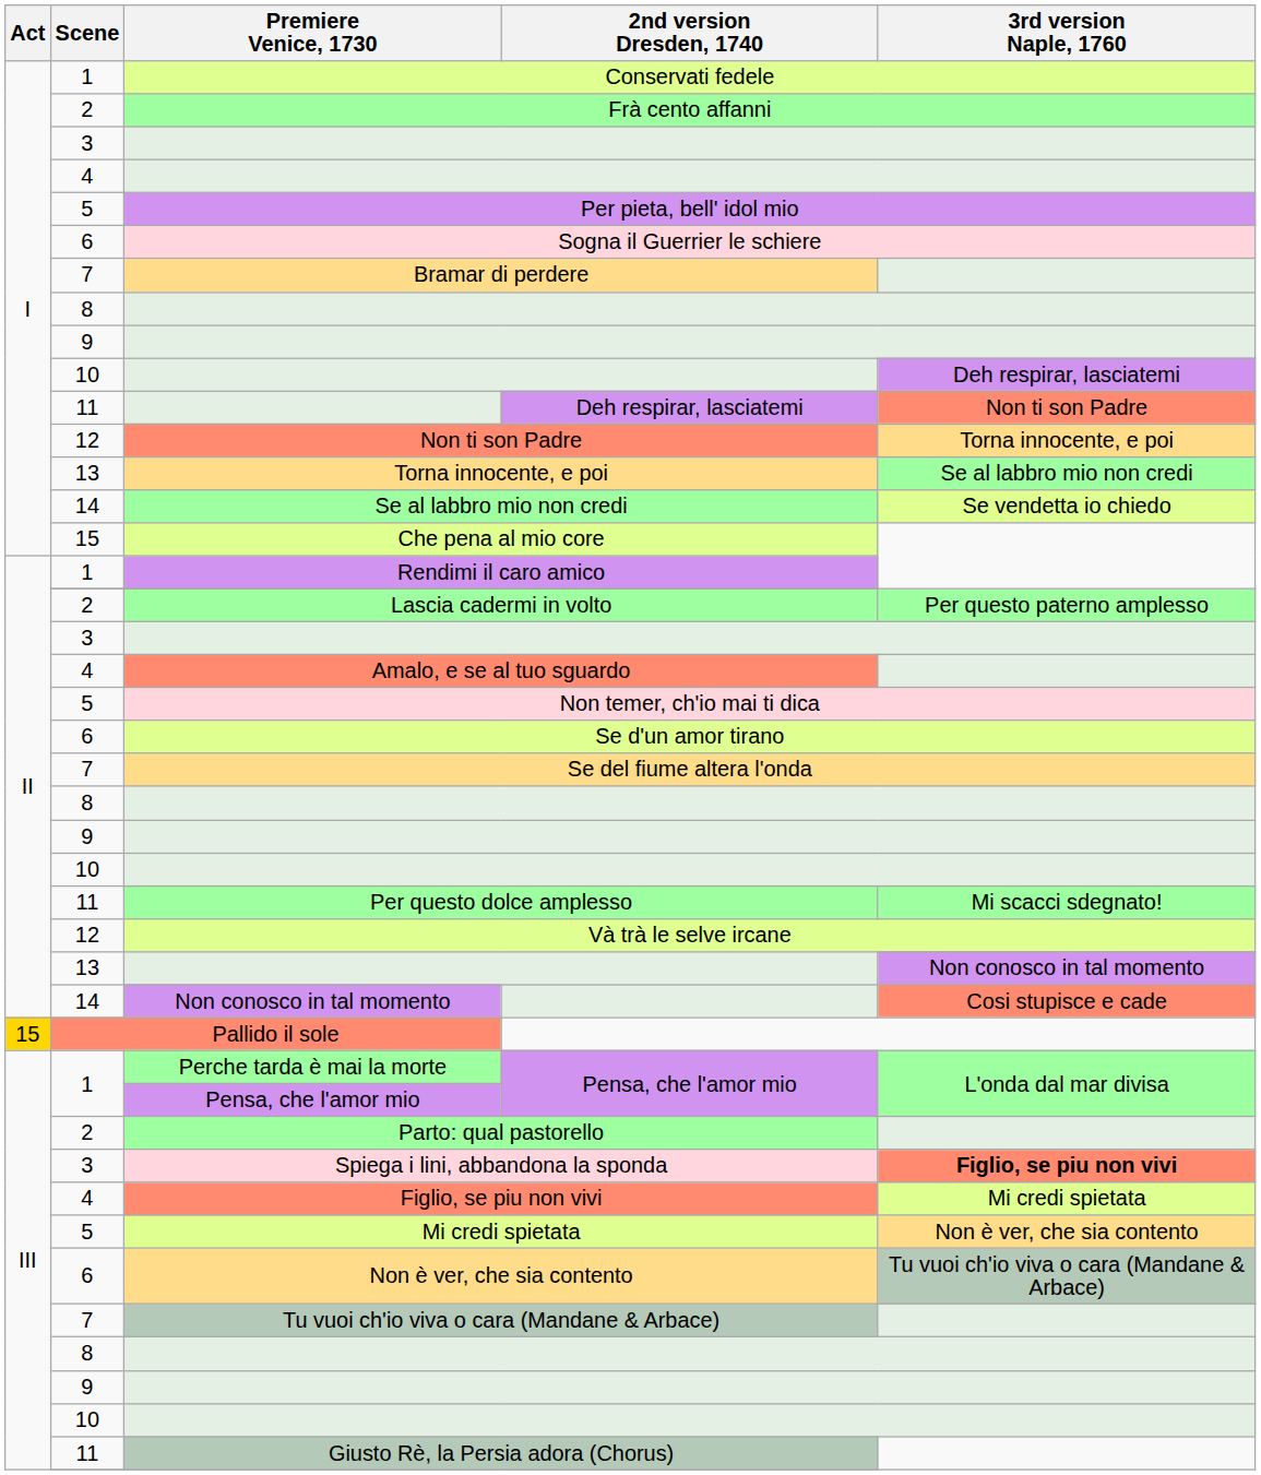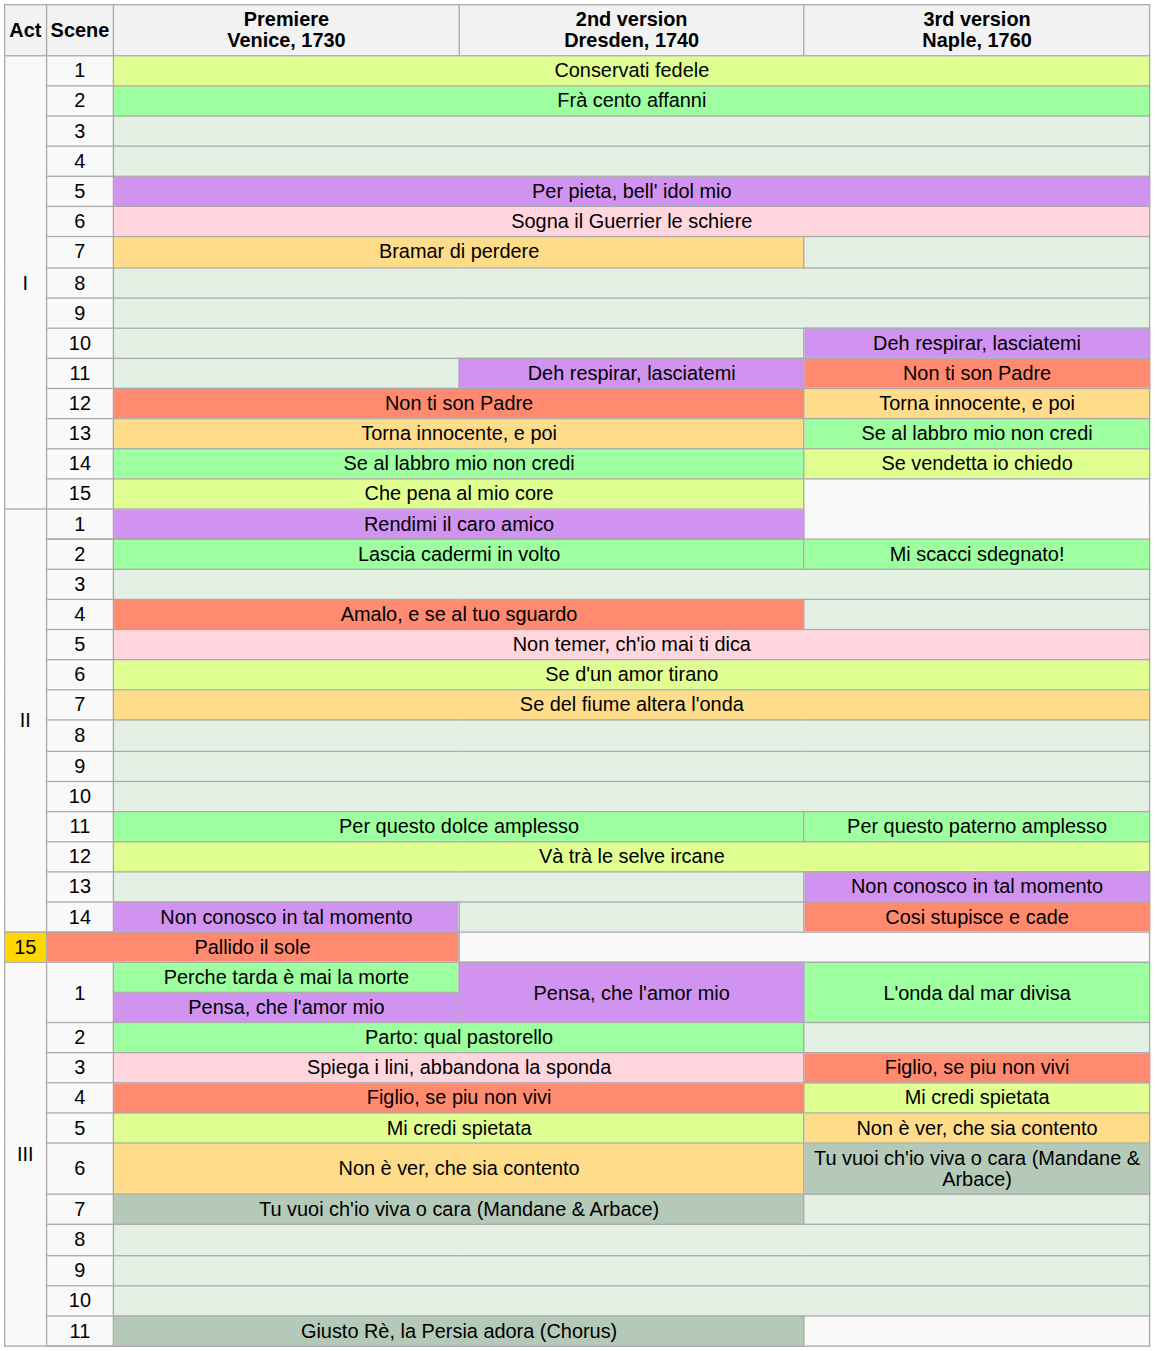Lascia cadermi in volto | 3rd version Naple, 1760: Per questo paterno amplesso -> Mi scacci sdegnato!
Per questo dolce amplesso | 3rd version Naple, 1760: Mi scacci sdegnato! -> Per questo paterno amplesso
Spiega i lini, abbandona la sponda | 3rd version Naple, 1760: bold -> normal
